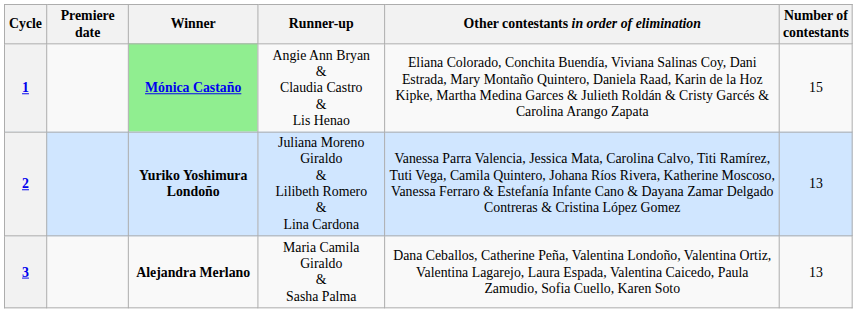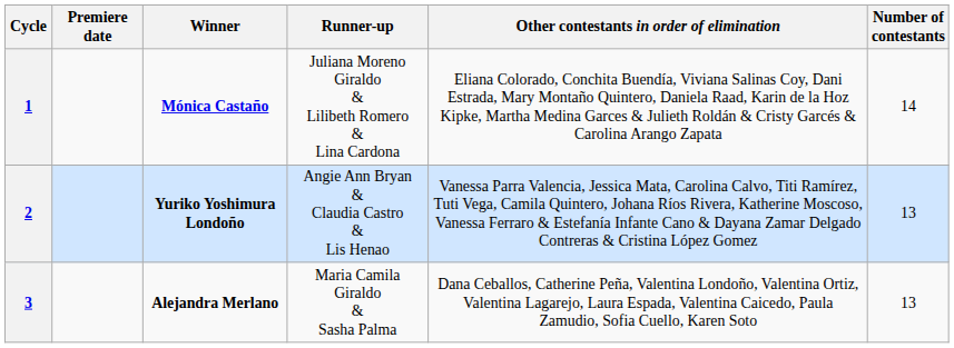1 | Winner: lightgreen background -> no background
1 | Runner-up: Angie Ann Bryan & Claudia Castro & Lis Henao -> Juliana Moreno Giraldo & Lilibeth Romero & Lina Cardona
1 | Number of contestants: 15 -> 14
2 | Runner-up: Juliana Moreno Giraldo & Lilibeth Romero & Lina Cardona -> Angie Ann Bryan & Claudia Castro & Lis Henao
